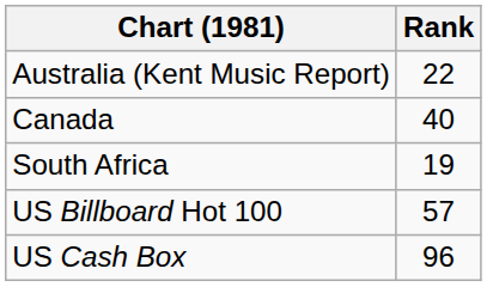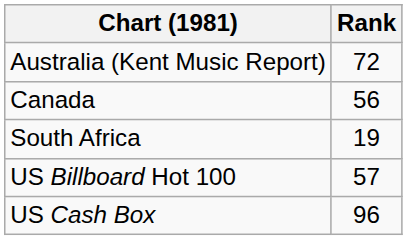Australia (Kent Music Report) | Rank: 22 -> 72
Canada | Rank: 40 -> 56
